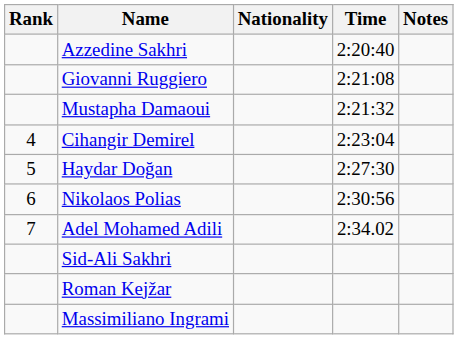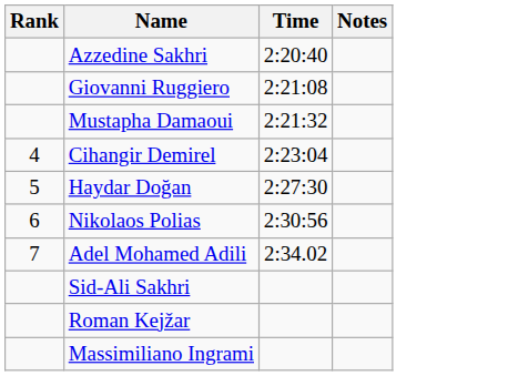- column: Nationality
